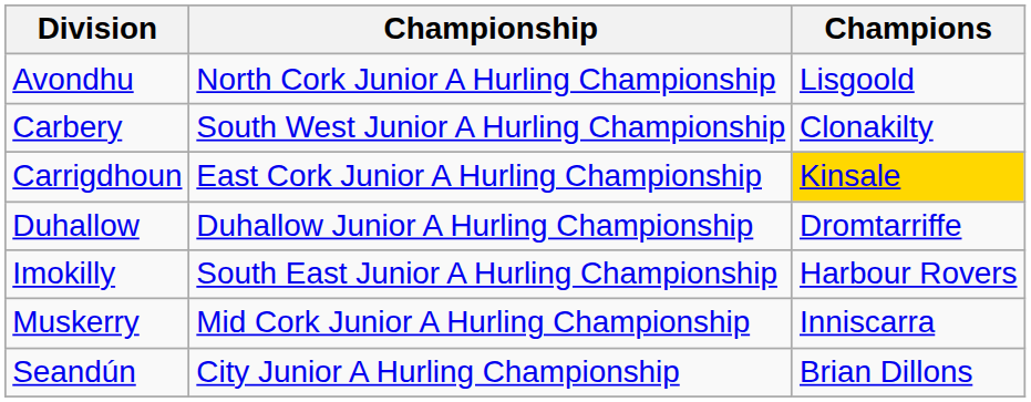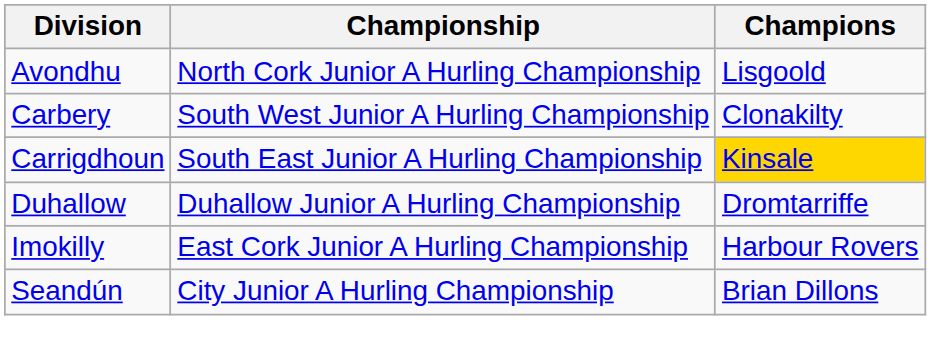Carrigdhoun | Championship: East Cork Junior A Hurling Championship -> South East Junior A Hurling Championship
Imokilly | Championship: South East Junior A Hurling Championship -> East Cork Junior A Hurling Championship
- row: Muskerry | Mid Cork Junior A Hurling Championship | Inniscarra
